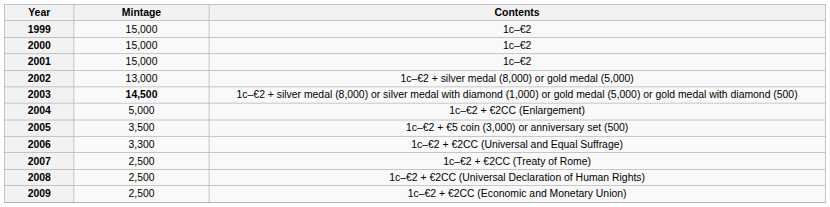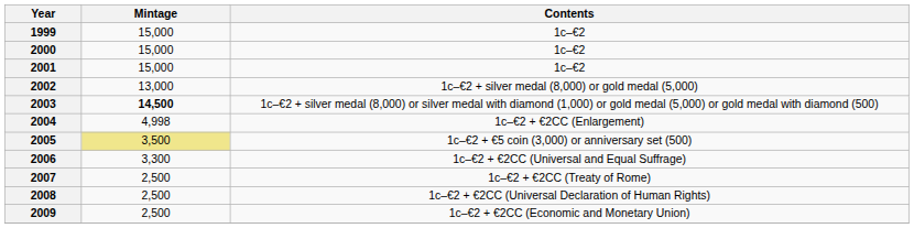2004 | Mintage: 5,000 -> 4,998
2005 | Mintage: no background -> khaki background
